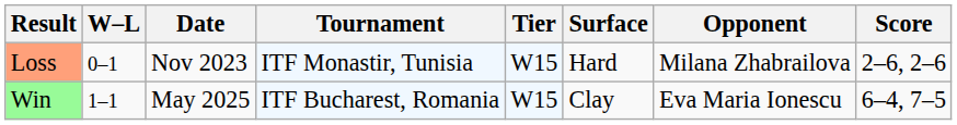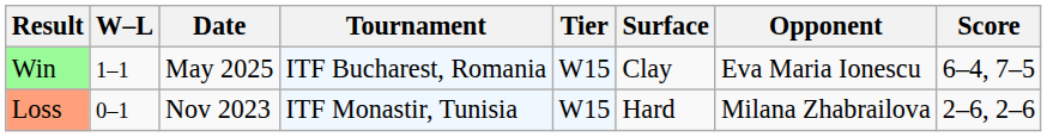rows swapped: Loss <-> Win
